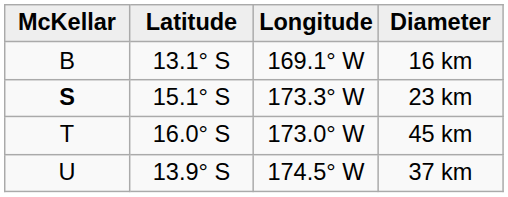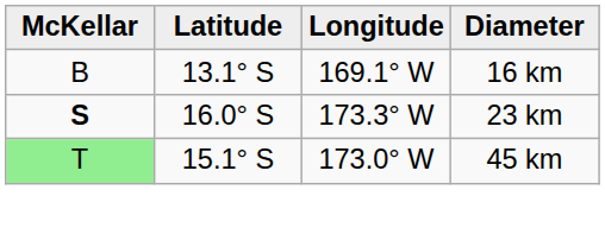23 km | Latitude: 15.1° S -> 16.0° S
45 km | McKellar: no background -> lightgreen background
45 km | Latitude: 16.0° S -> 15.1° S
- row: U | 13.9° S | 174.5° W | 37 km
